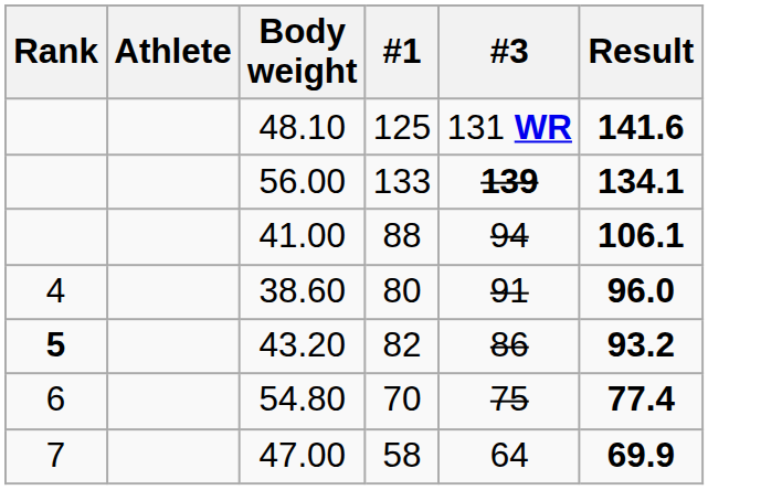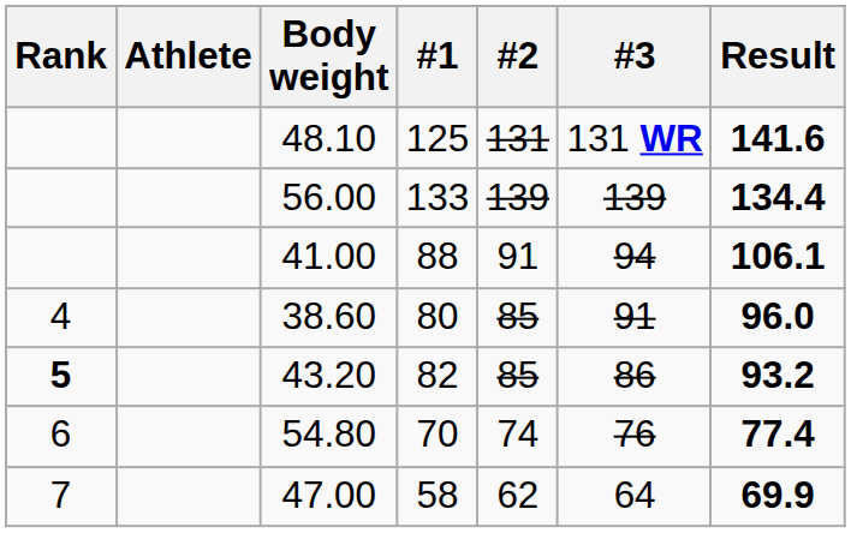+ column: #2 | 131 | 139 | 91 | 85 | 85 | 74 | 62
56.00 | #3: bold -> normal
56.00 | Result: 134.1 -> 134.4
54.80 | #3: 75 -> 76
